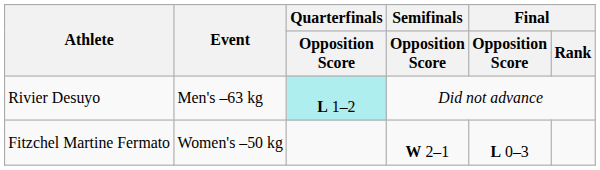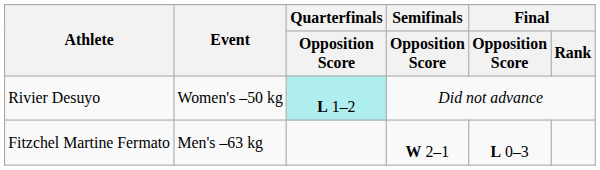Rivier Desuyo | Event: Men's –63 kg -> Women's –50 kg
Fitzchel Martine Fermato | Event: Women's –50 kg -> Men's –63 kg
